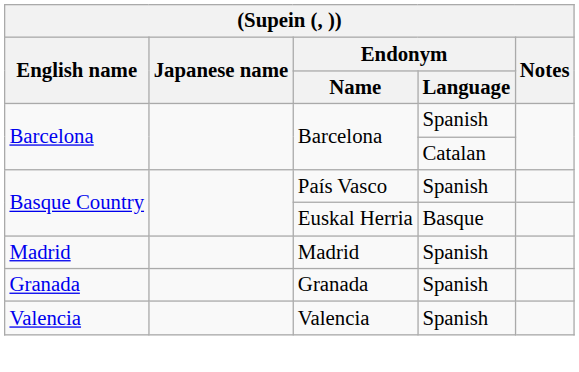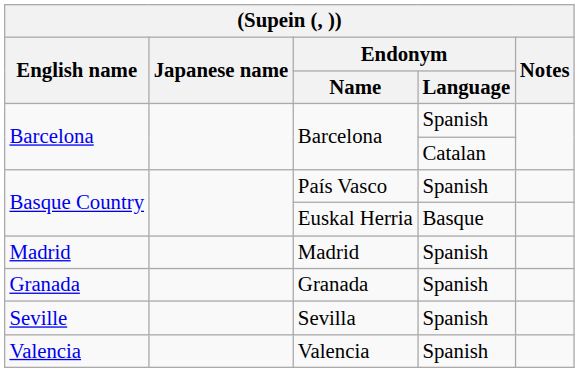+ row: Seville | Sevilla | Spanish
